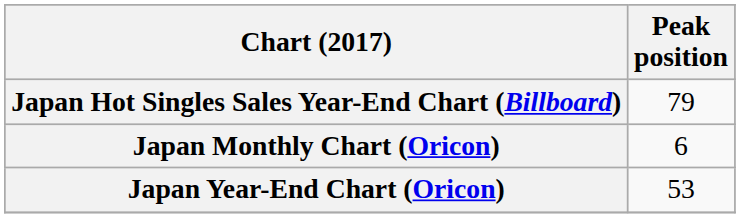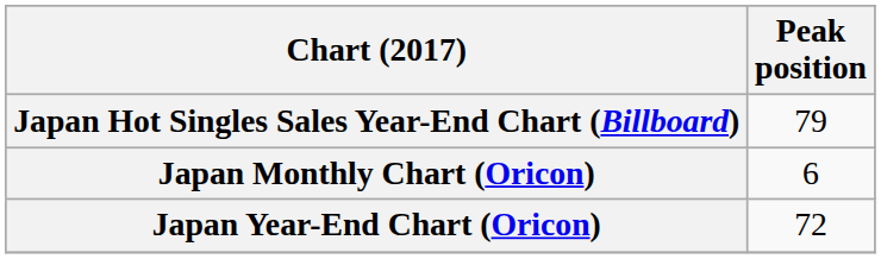Japan Year-End Chart (Oricon) | Peak position: 53 -> 72
